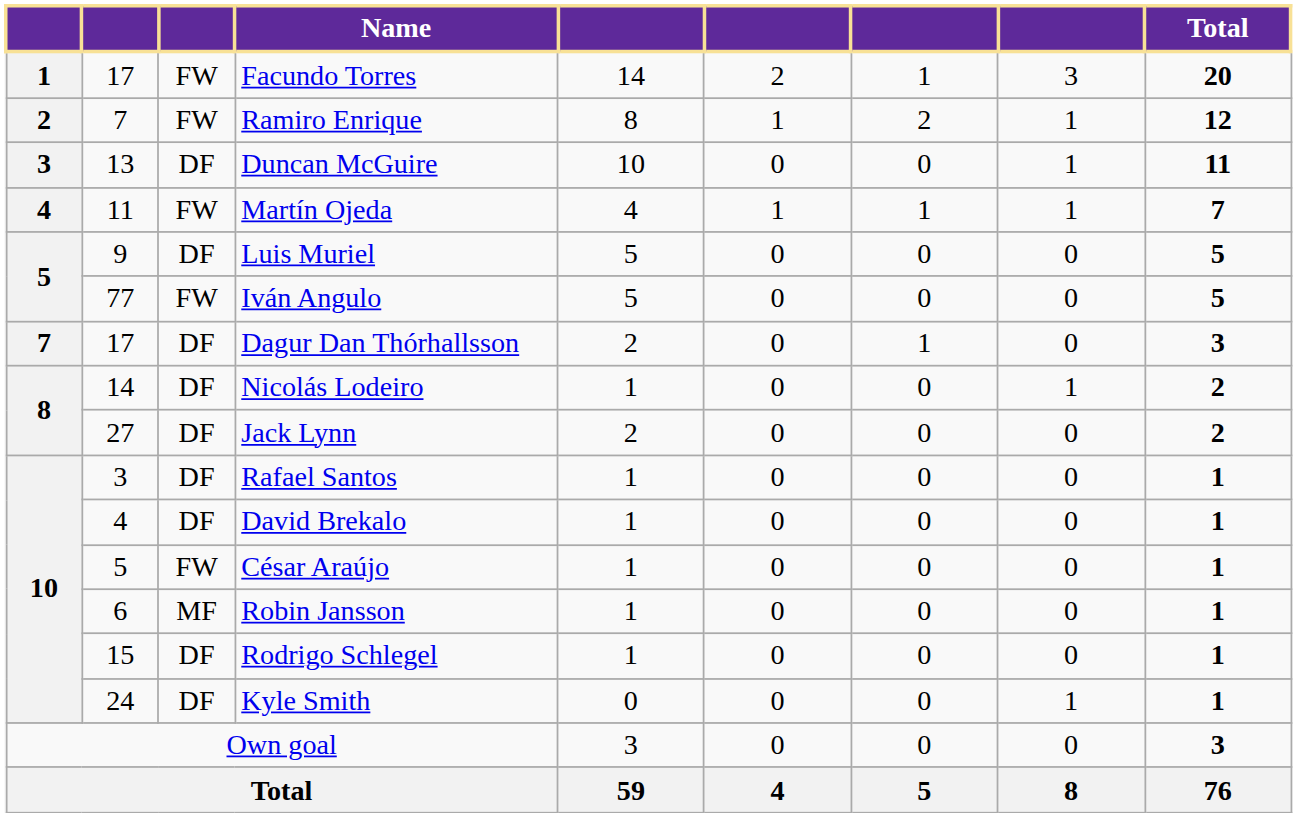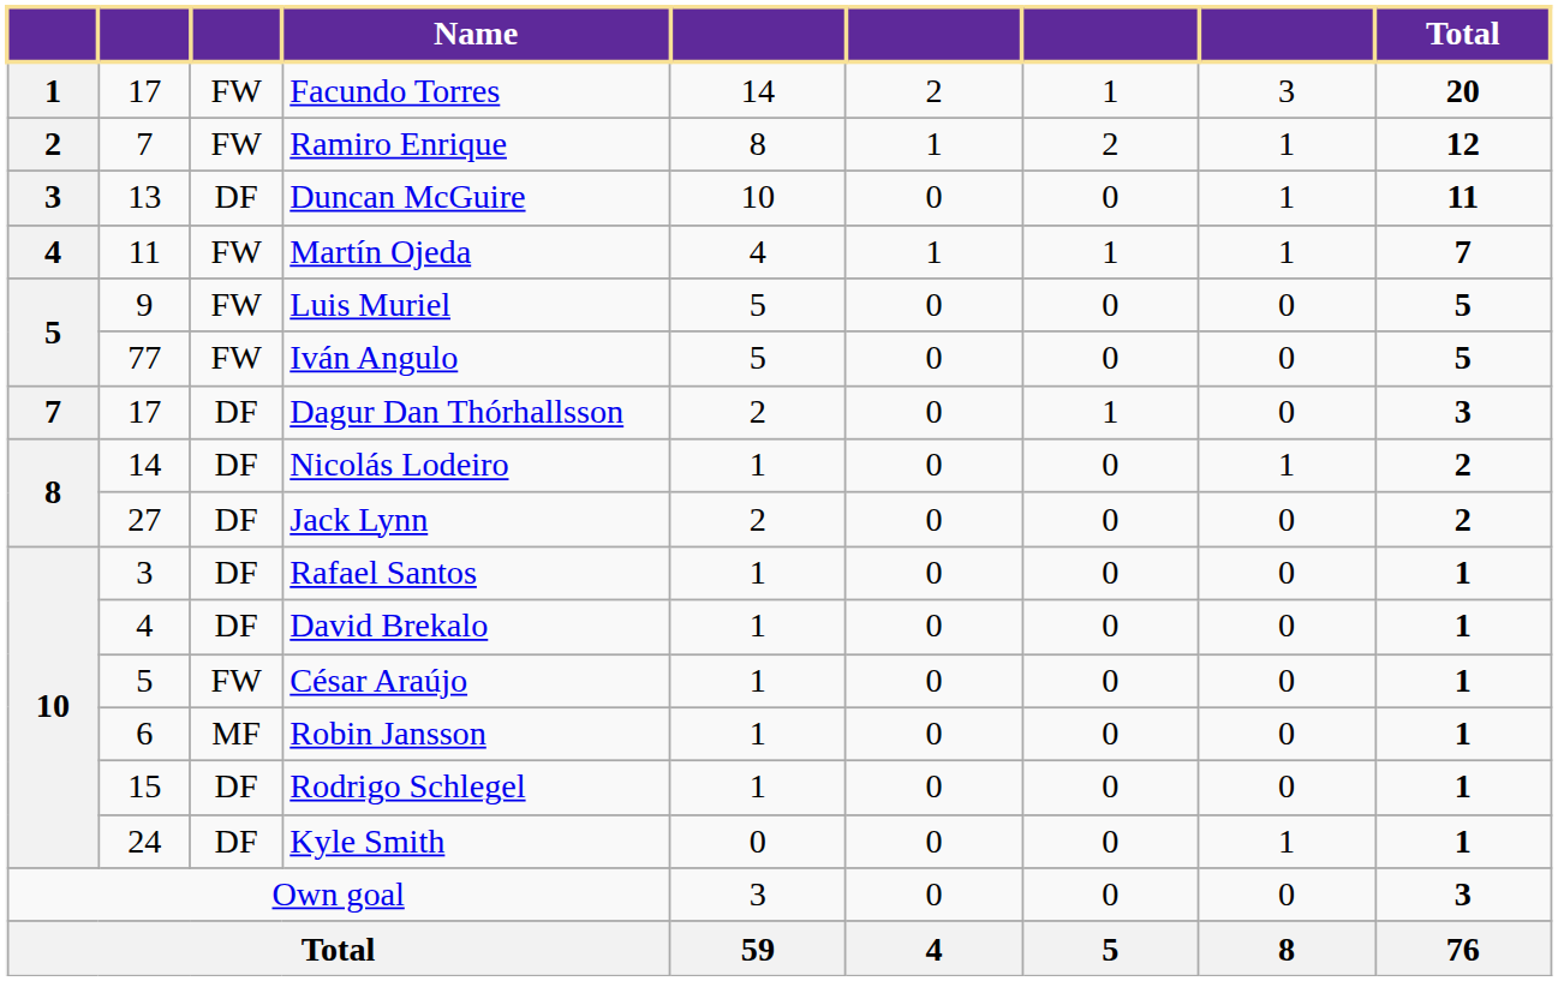Luis Muriel | column 3: DF -> FW
